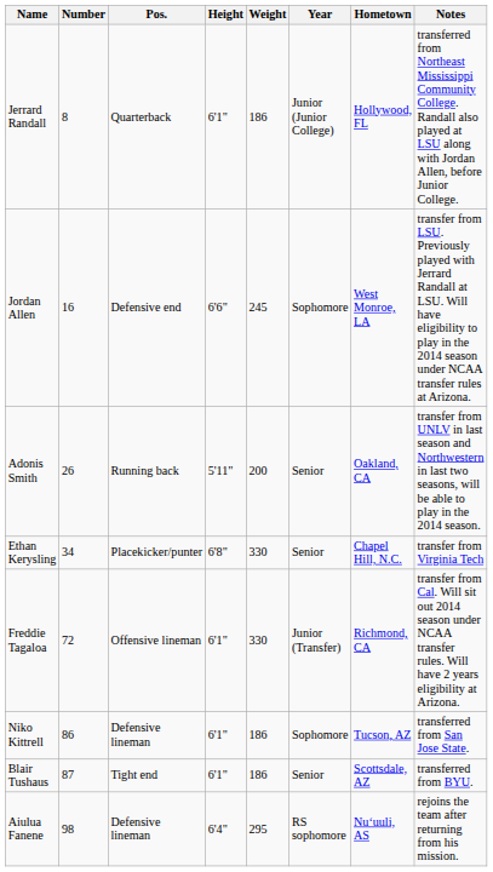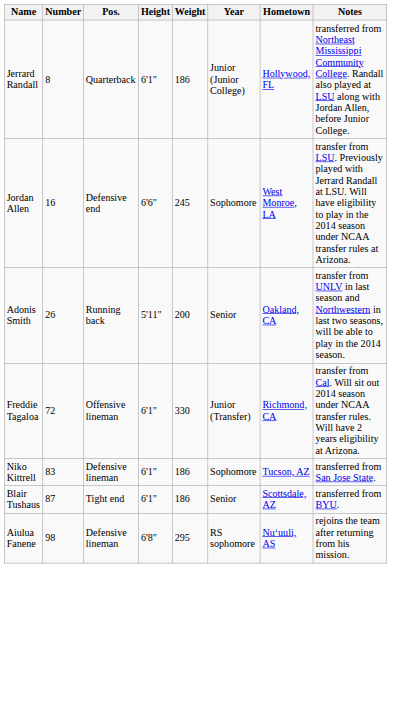- row: Ethan Kerysling | 34 | Placekicker/punter | 6'8" | 330 | Senior | Chapel Hill, N.C. | transfer from Virginia Tech
Niko Kittrell | Number: 86 -> 83
Aiulua Fanene | Height: 6'4" -> 6'8"
